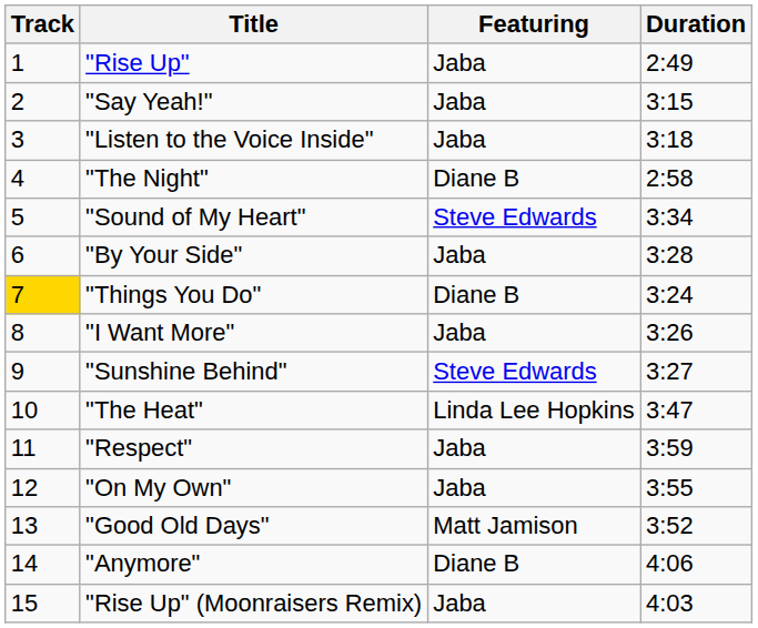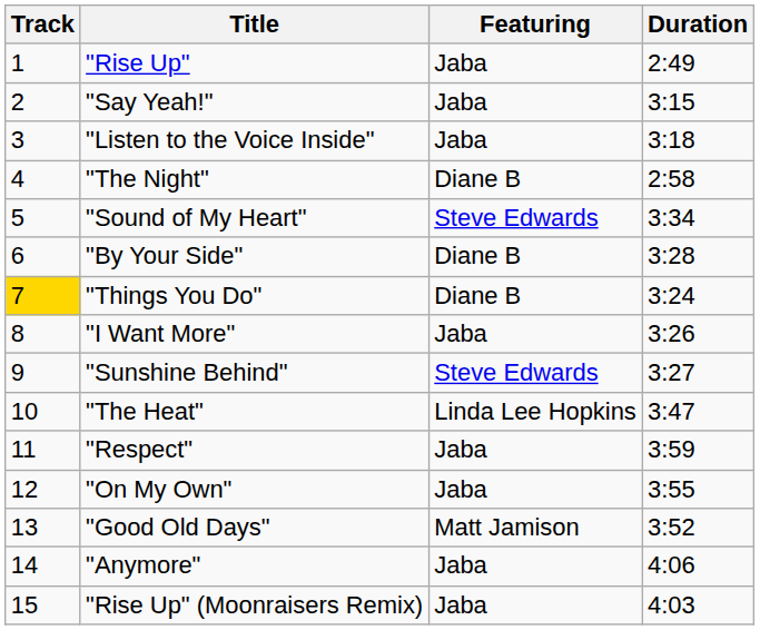"By Your Side" | Featuring: Jaba -> Diane B
"Anymore" | Featuring: Diane B -> Jaba
